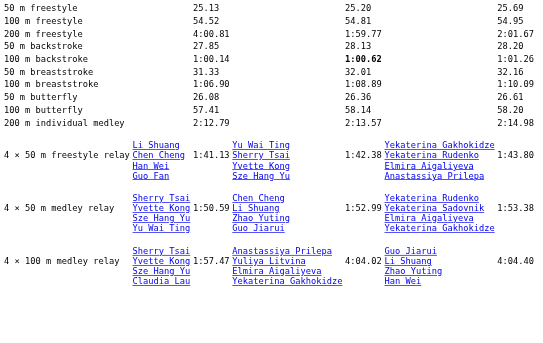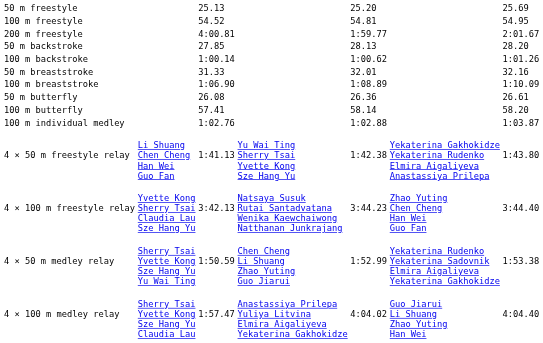100 m backstroke | column 5: bold -> normal
+ row: 100 m individual medley | 1:02.76 | 1:02.88 | 1:03.87
- row: 200 m individual medley | 2:12.79 | 2:13.57 | 2:14.98
+ row: 4 × 100 m freestyle relay | Yvette Kong Sherry Tsai Claudia Lau Sze Hang Yu | 3:42.13 | Natsaya Susuk Rutai Santadvatana Wenika Kaewchaiwong Natthanan Junkrajang | 3:44.23 | Zhao Yuting Chen Cheng Han Wei Guo Fan | 3:44.40
